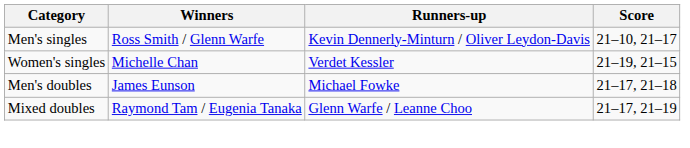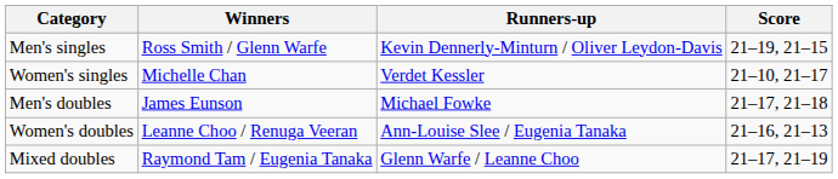Men's singles | Score: 21–10, 21–17 -> 21–19, 21–15
Women's singles | Score: 21–19, 21–15 -> 21–10, 21–17
+ row: Women's doubles | Leanne Choo / Renuga Veeran | Ann-Louise Slee / Eugenia Tanaka | 21–16, 21–13
